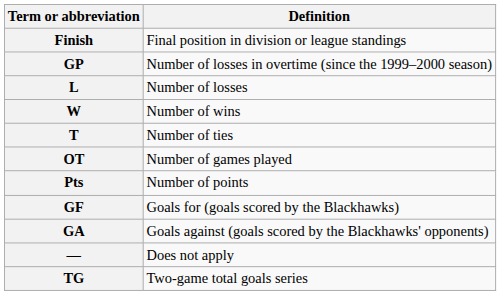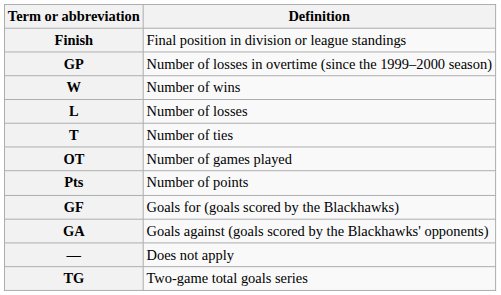rows swapped: W <-> L
